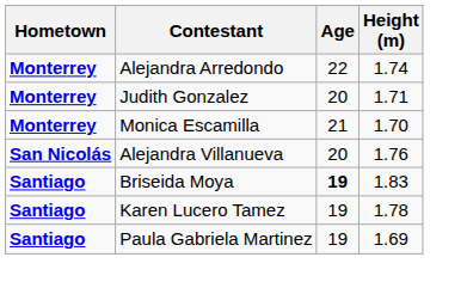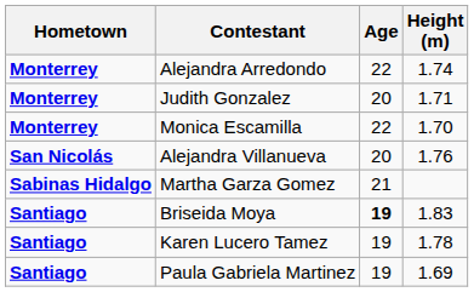Monica Escamilla | Age: 21 -> 22
+ row: Sabinas Hidalgo | Martha Garza Gomez | 21
